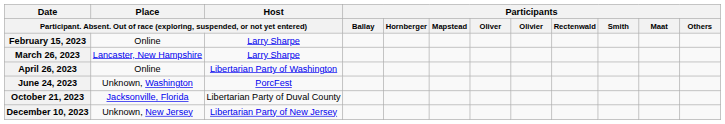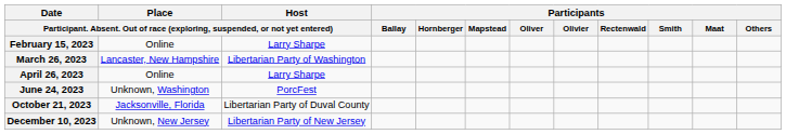March 26, 2023 | column 3: Larry Sharpe -> Libertarian Party of Washington
April 26, 2023 | column 3: Libertarian Party of Washington -> Larry Sharpe
